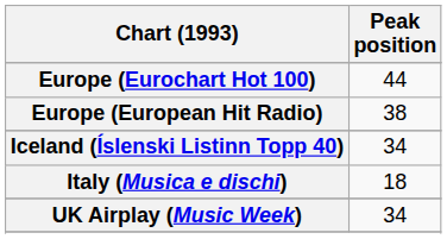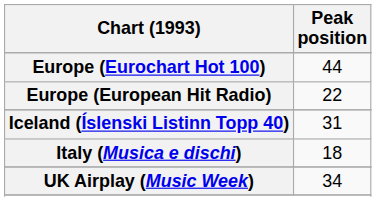Europe (European Hit Radio) | Peak position: 38 -> 22
Iceland (Íslenski Listinn Topp 40) | Peak position: 34 -> 31
